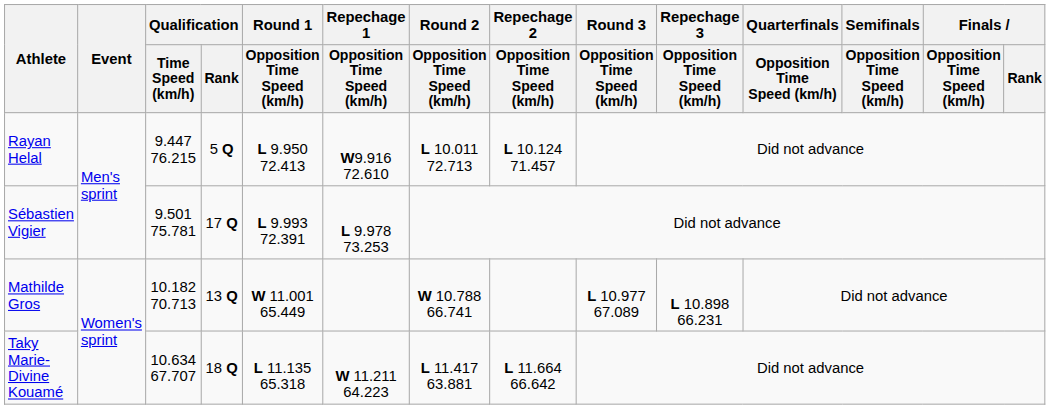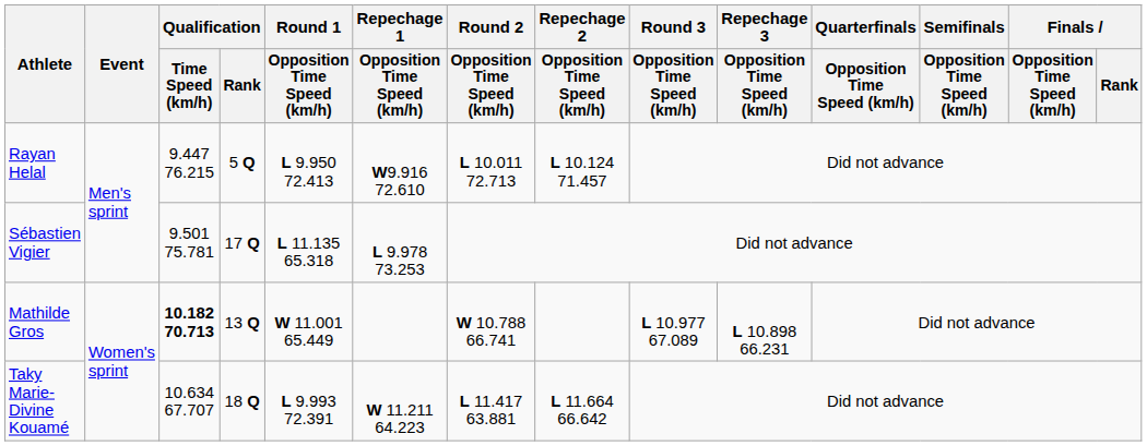Sébastien Vigier | Round 1 / Opposition Time Speed (km/h): L 9.993 72.391 -> L 11.135 65.318
Mathilde Gros | Qualification / Time Speed (km/h): normal -> bold
Taky Marie-Divine Kouamé | Round 1 / Opposition Time Speed (km/h): L 11.135 65.318 -> L 9.993 72.391
